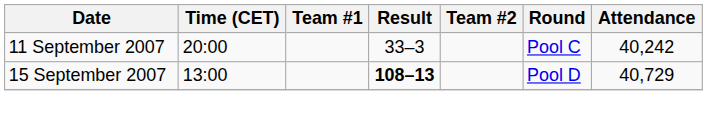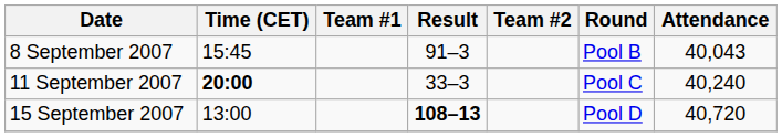+ row: 8 September 2007 | 15:45 | 91–3 | Pool B | 40,043
11 September 2007 | Time (CET): normal -> bold
11 September 2007 | Attendance: 40,242 -> 40,240
15 September 2007 | Attendance: 40,729 -> 40,720
